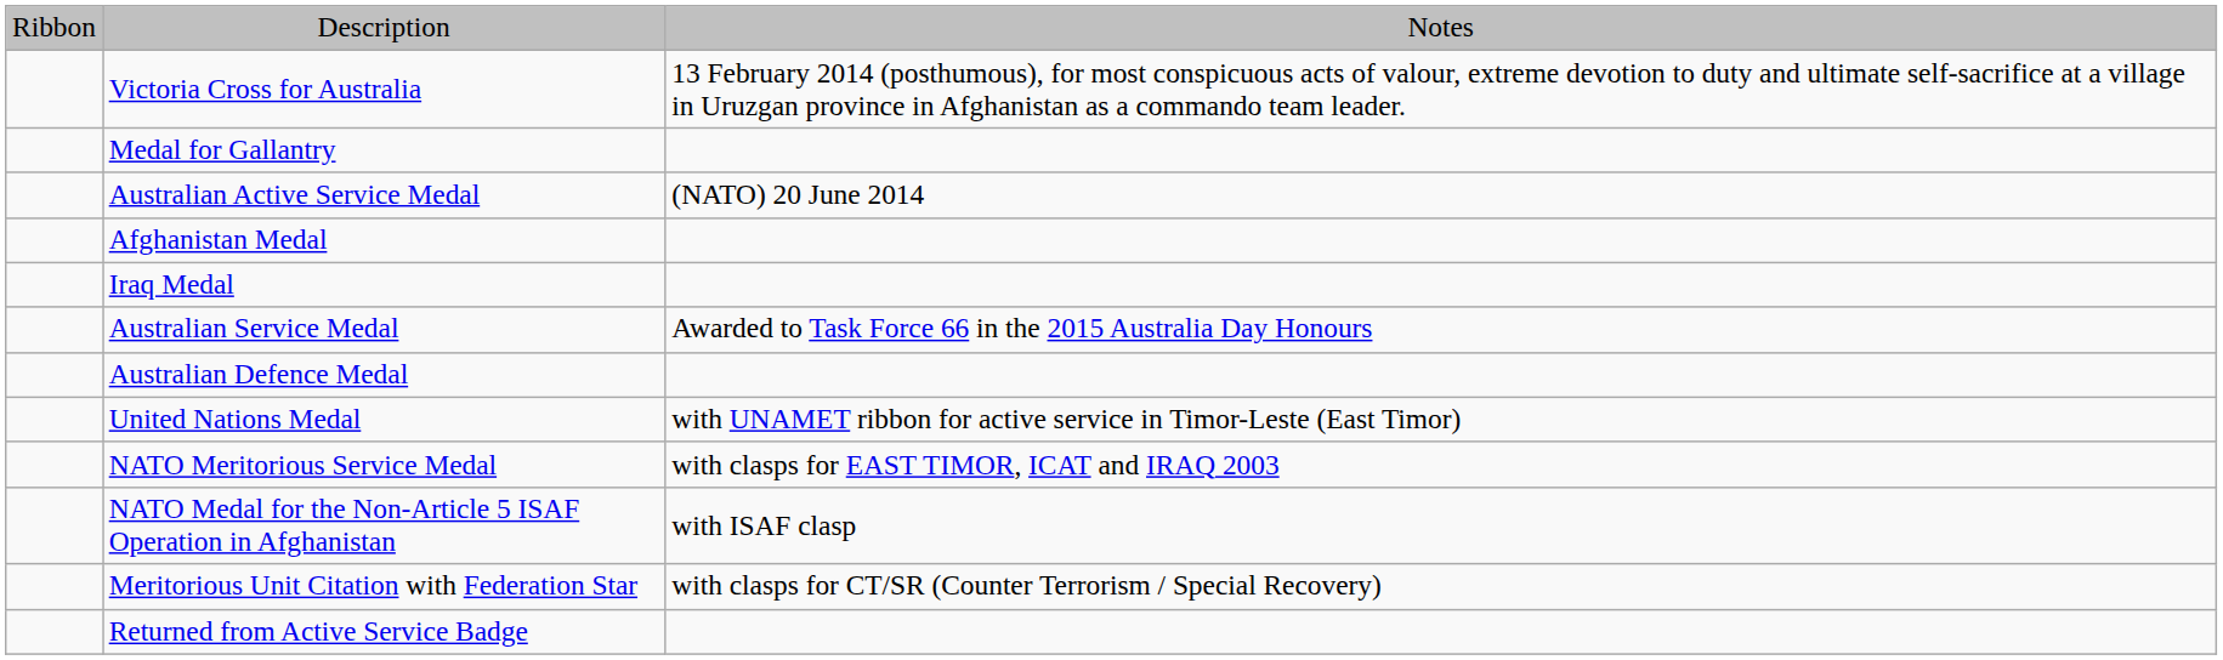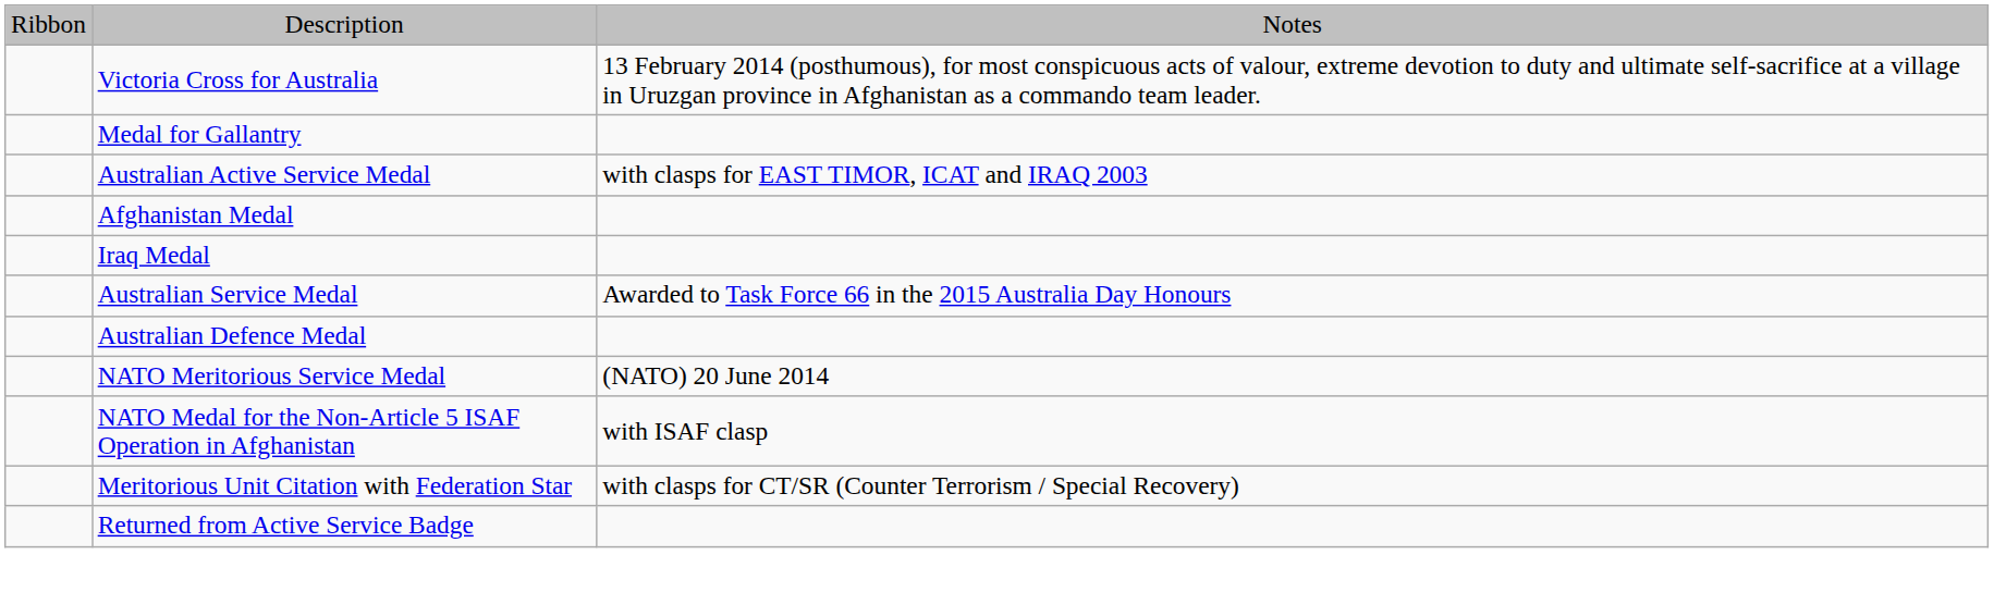Australian Active Service Medal | column 3: (NATO) 20 June 2014 -> with clasps for EAST TIMOR, ICAT and IRAQ 2003
- row: United Nations Medal | with UNAMET ribbon for active service in Timor-Leste (East Timor)
NATO Meritorious Service Medal | column 3: with clasps for EAST TIMOR, ICAT and IRAQ 2003 -> (NATO) 20 June 2014
